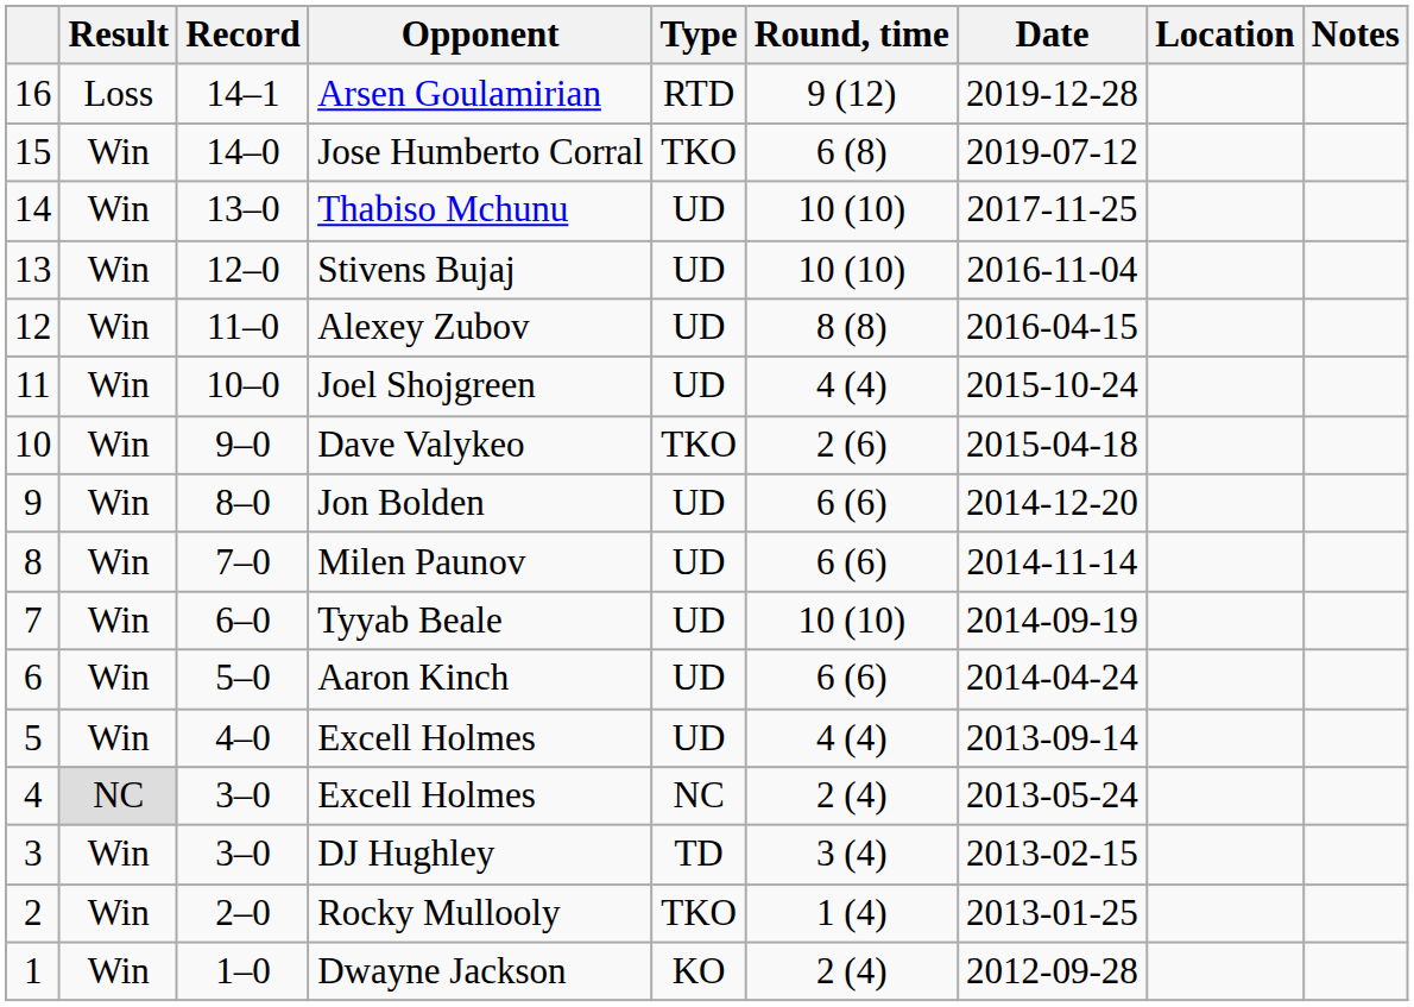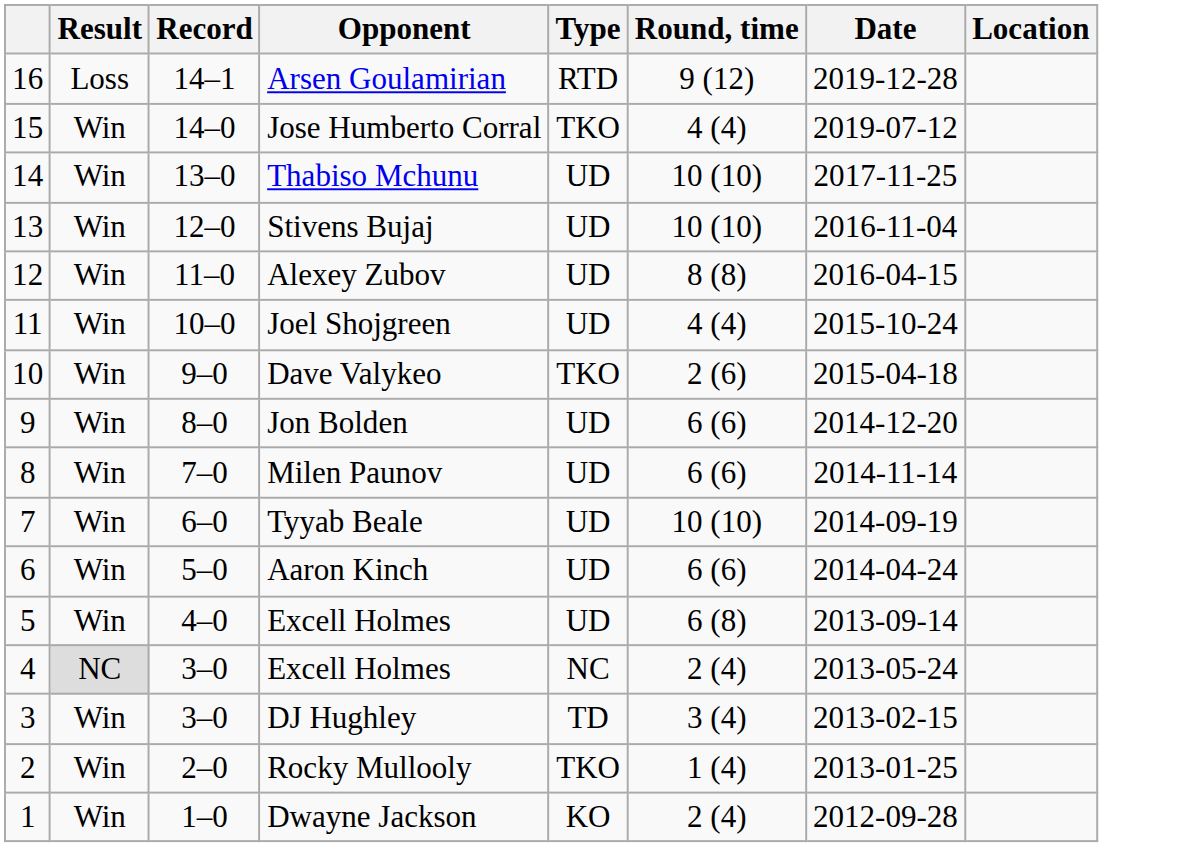- column: Notes
Jose Humberto Corral | Round, time: 6 (8) -> 4 (4)
5 / Excell Holmes | Round, time: 4 (4) -> 6 (8)
